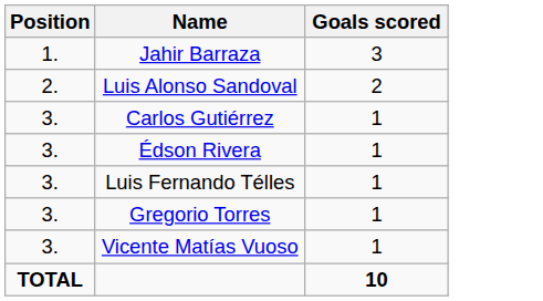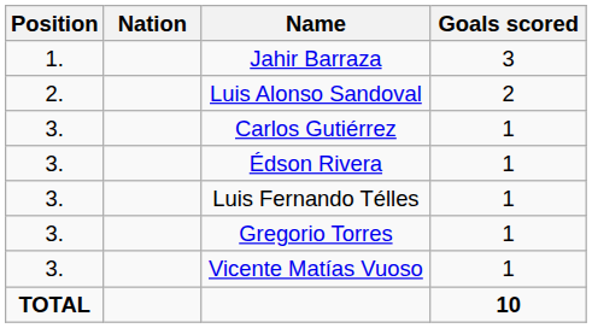+ column: Nation
